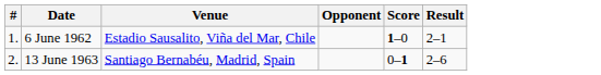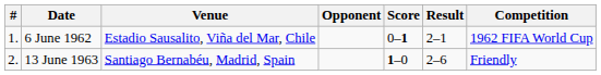+ column: Competition | 1962 FIFA World Cup | Friendly
6 June 1962 | Score: 1–0 -> 0–1
13 June 1963 | Score: 0–1 -> 1–0
